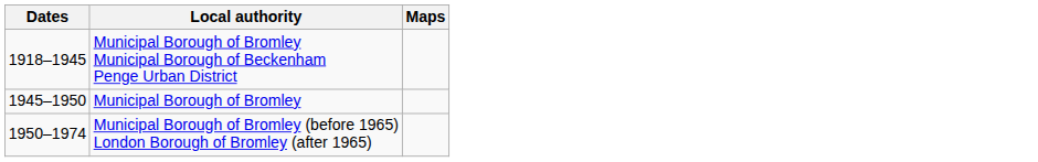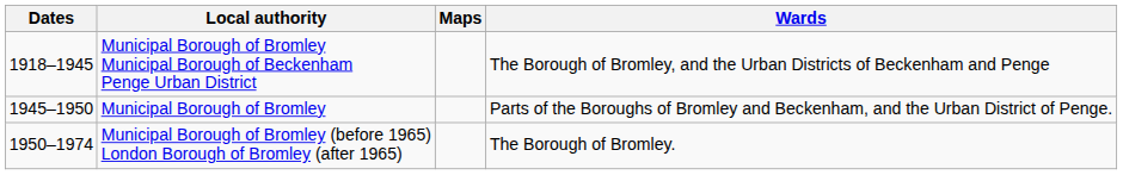+ column: Wards | The Borough of Bromley, and the Urban Districts of Beckenham and Penge | Parts of the Boroughs of Bromley and Beckenham, and the Urban District of Penge. | The Borough of Bromley.
